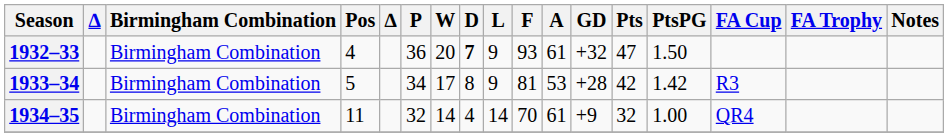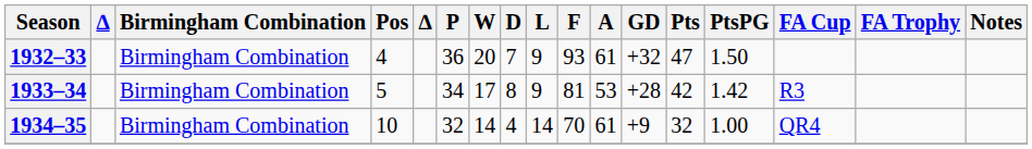1932–33 | D: bold -> normal
1934–35 | Pos: 11 -> 10
